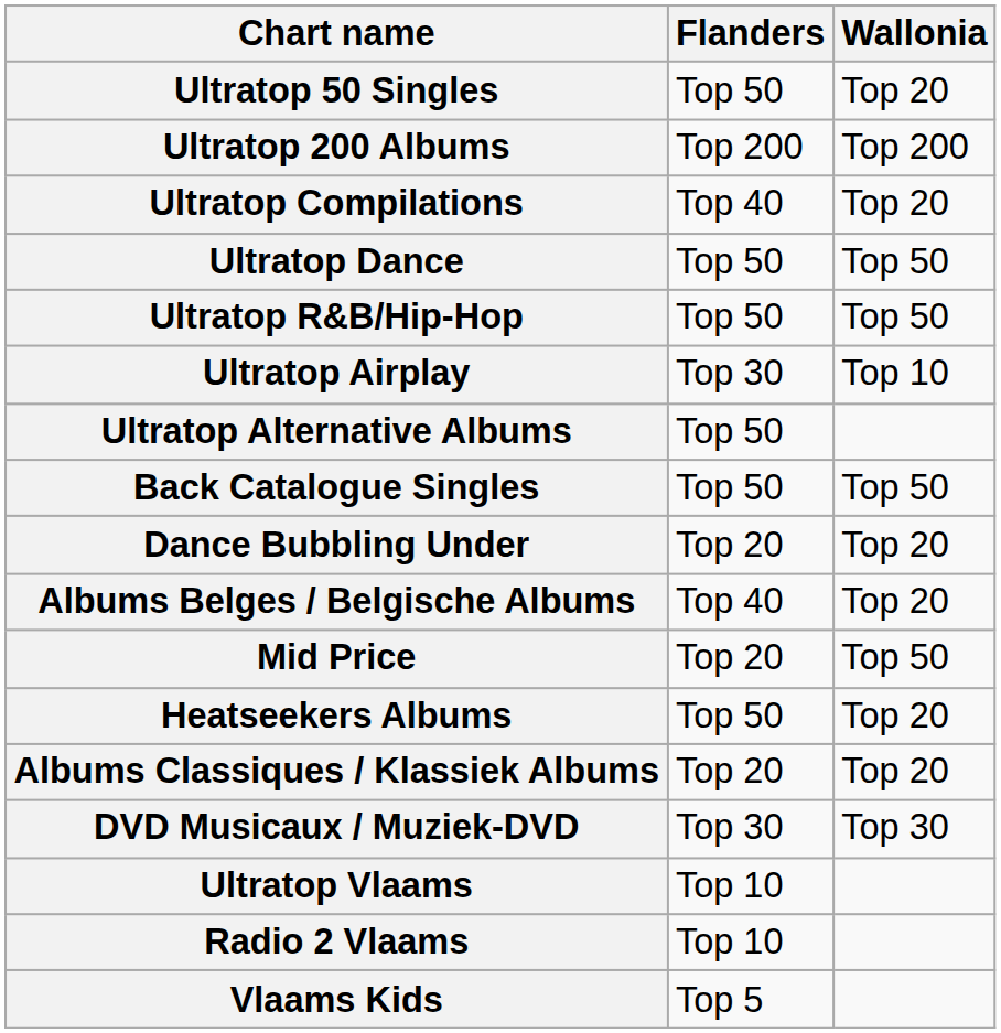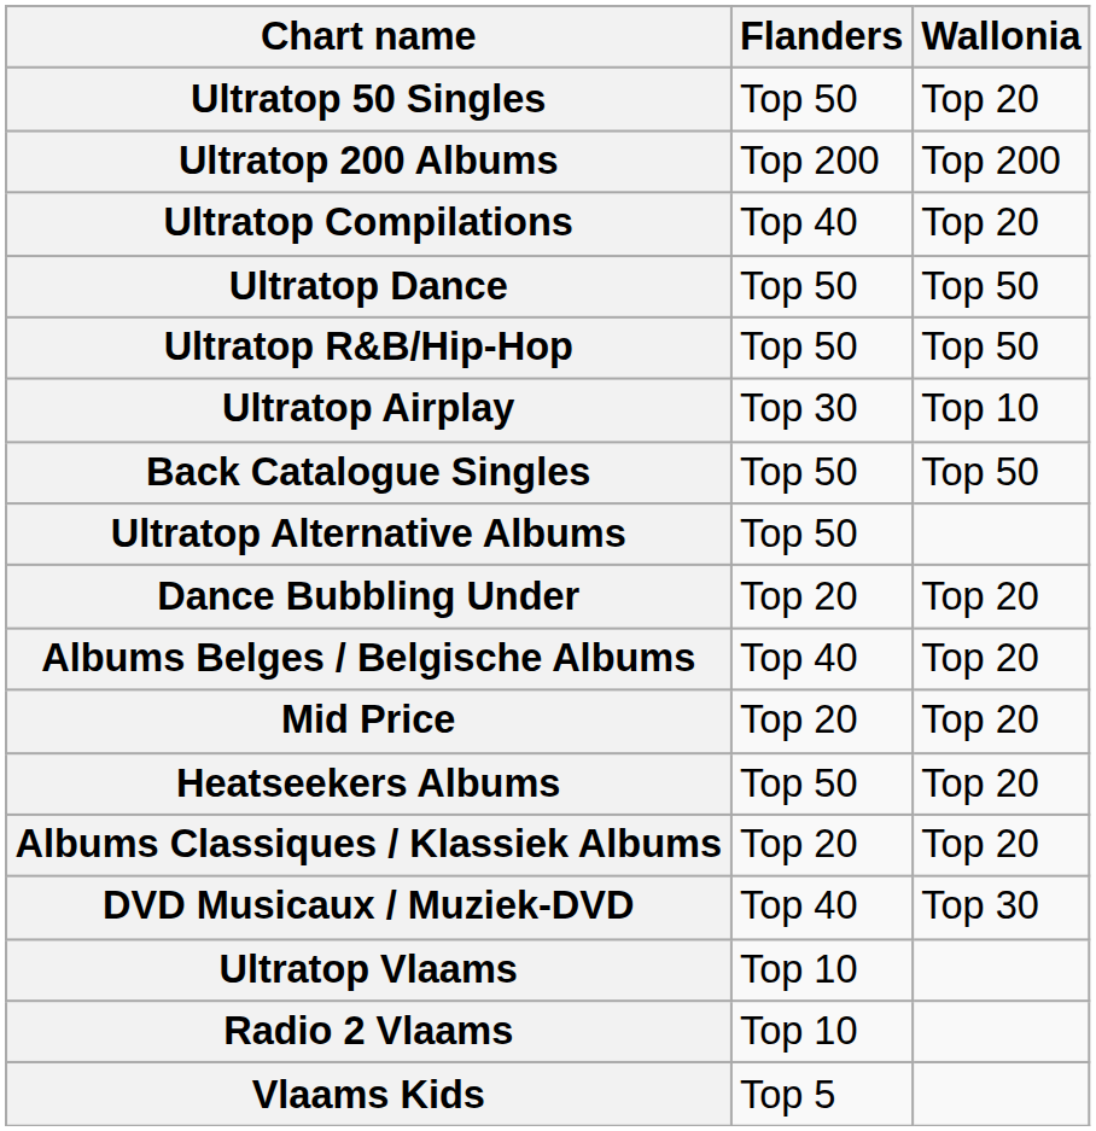rows swapped: Ultratop Alternative Albums <-> Back Catalogue Singles
Mid Price | Wallonia: Top 50 -> Top 20
DVD Musicaux / Muziek-DVD | Flanders: Top 30 -> Top 40
